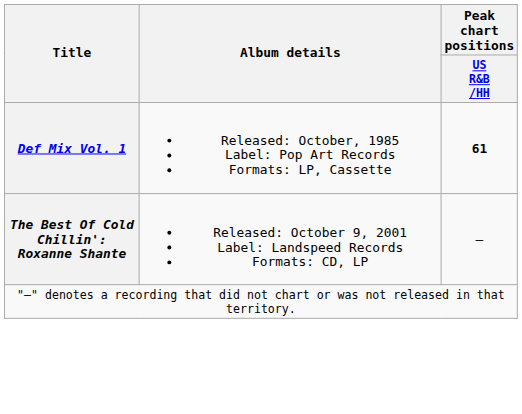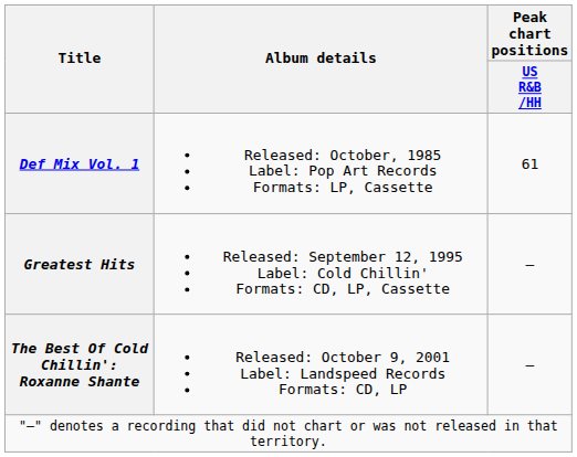Def Mix Vol. 1 | Peak chart positions / US R&B /HH: bold -> normal
+ row: Greatest Hits | Released: September 12, 1995 Label: Cold Chillin' Formats: CD, LP, Cassette | —
